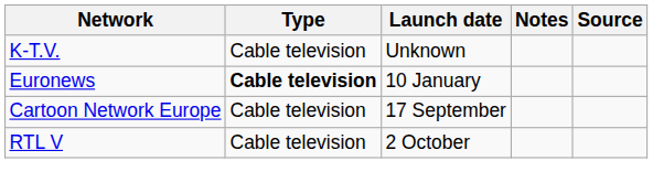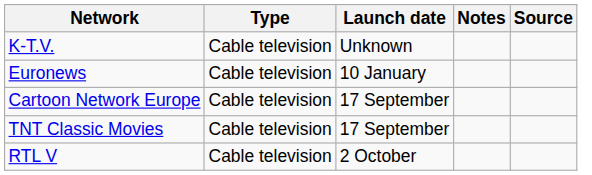Euronews | Type: bold -> normal
+ row: TNT Classic Movies | Cable television | 17 September
